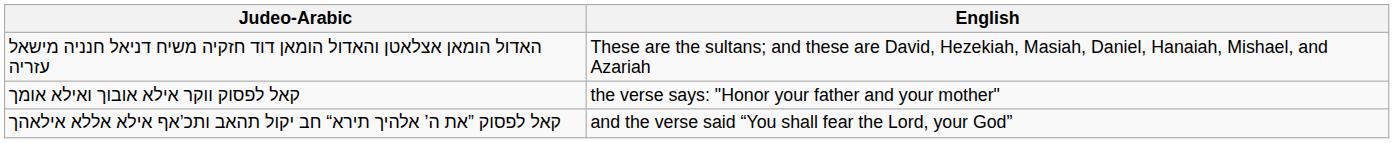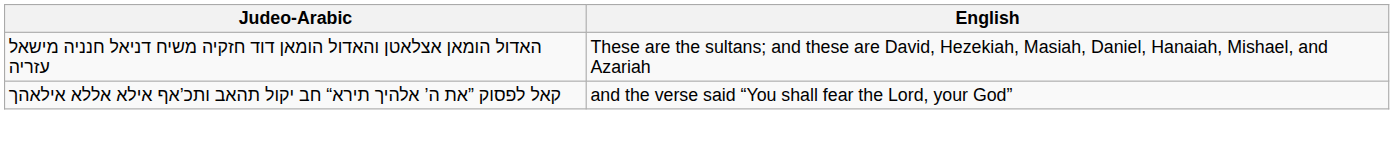- row: קאל לפסוק ווקר אילא אובוך ואילא אומך | the verse says: "Honor your father and your mother"
